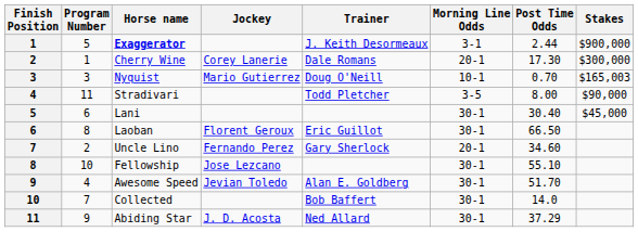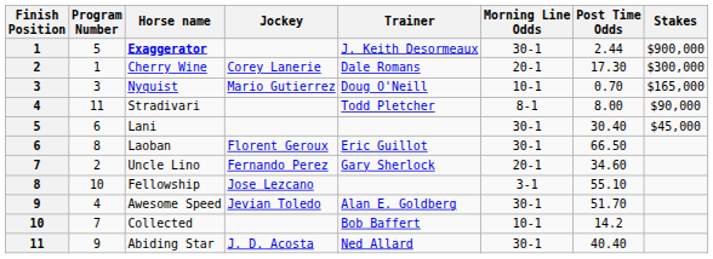Exaggerator | Morning Line Odds: 3-1 -> 30-1
Nyquist | Stakes: $165,003 -> $165,000
Stradivari | Morning Line Odds: 3-5 -> 8-1
Fellowship | Morning Line Odds: 30-1 -> 3-1
Collected | Morning Line Odds: 30-1 -> 10-1
Collected | Post Time Odds: 14.0 -> 14.2
Abiding Star | Post Time Odds: 37.29 -> 40.40
